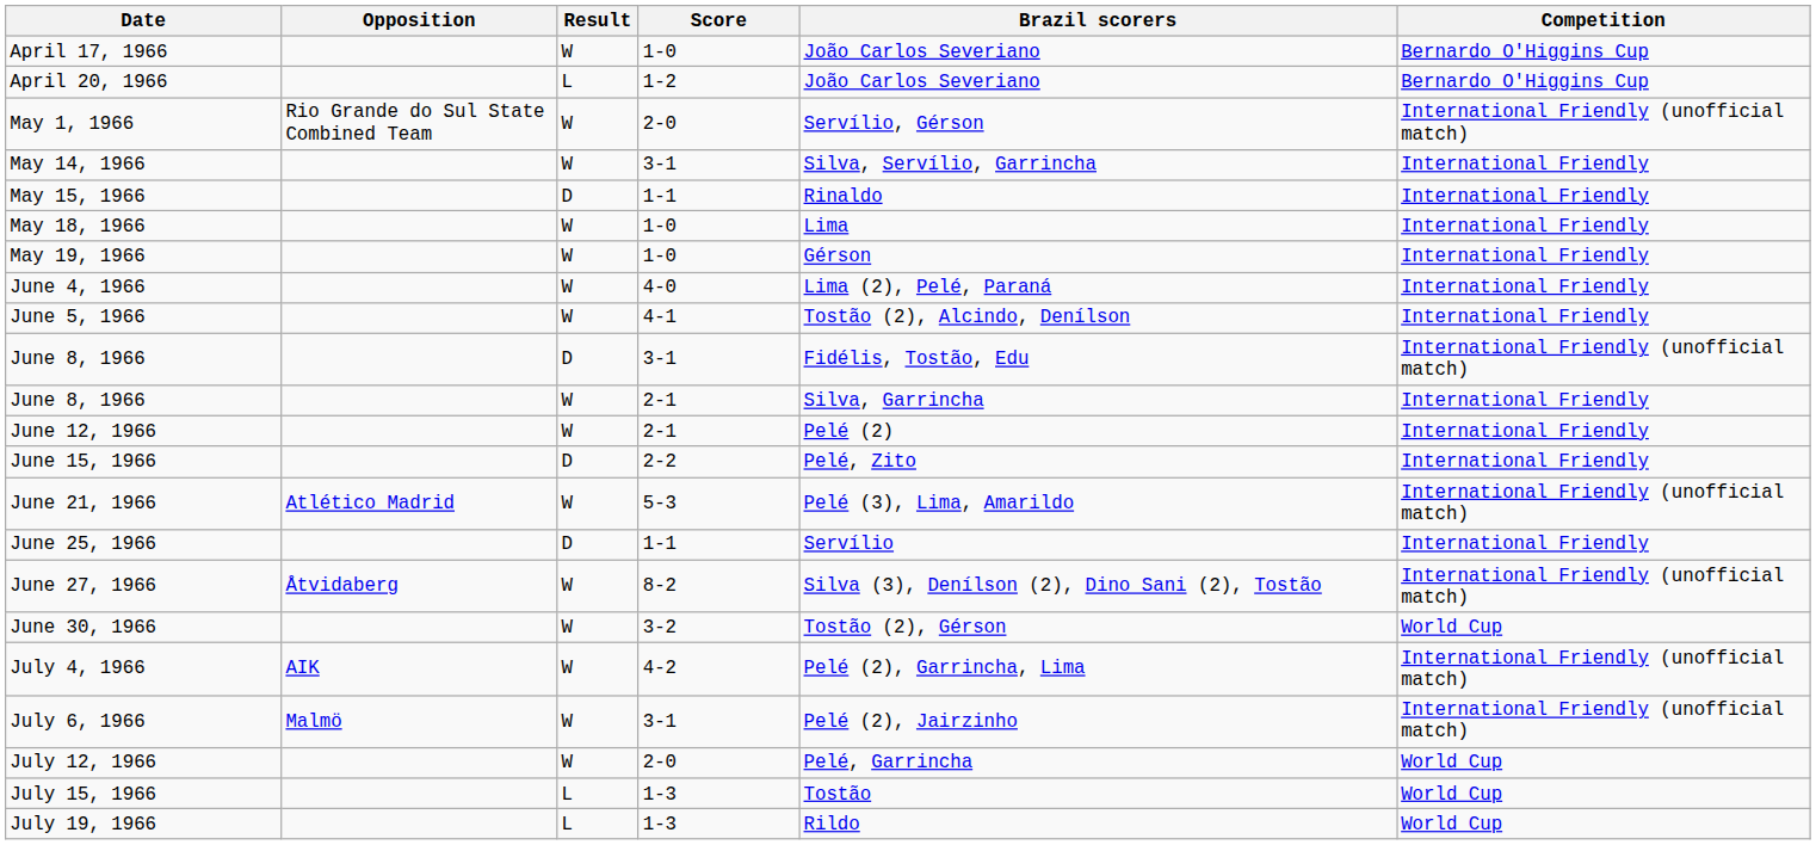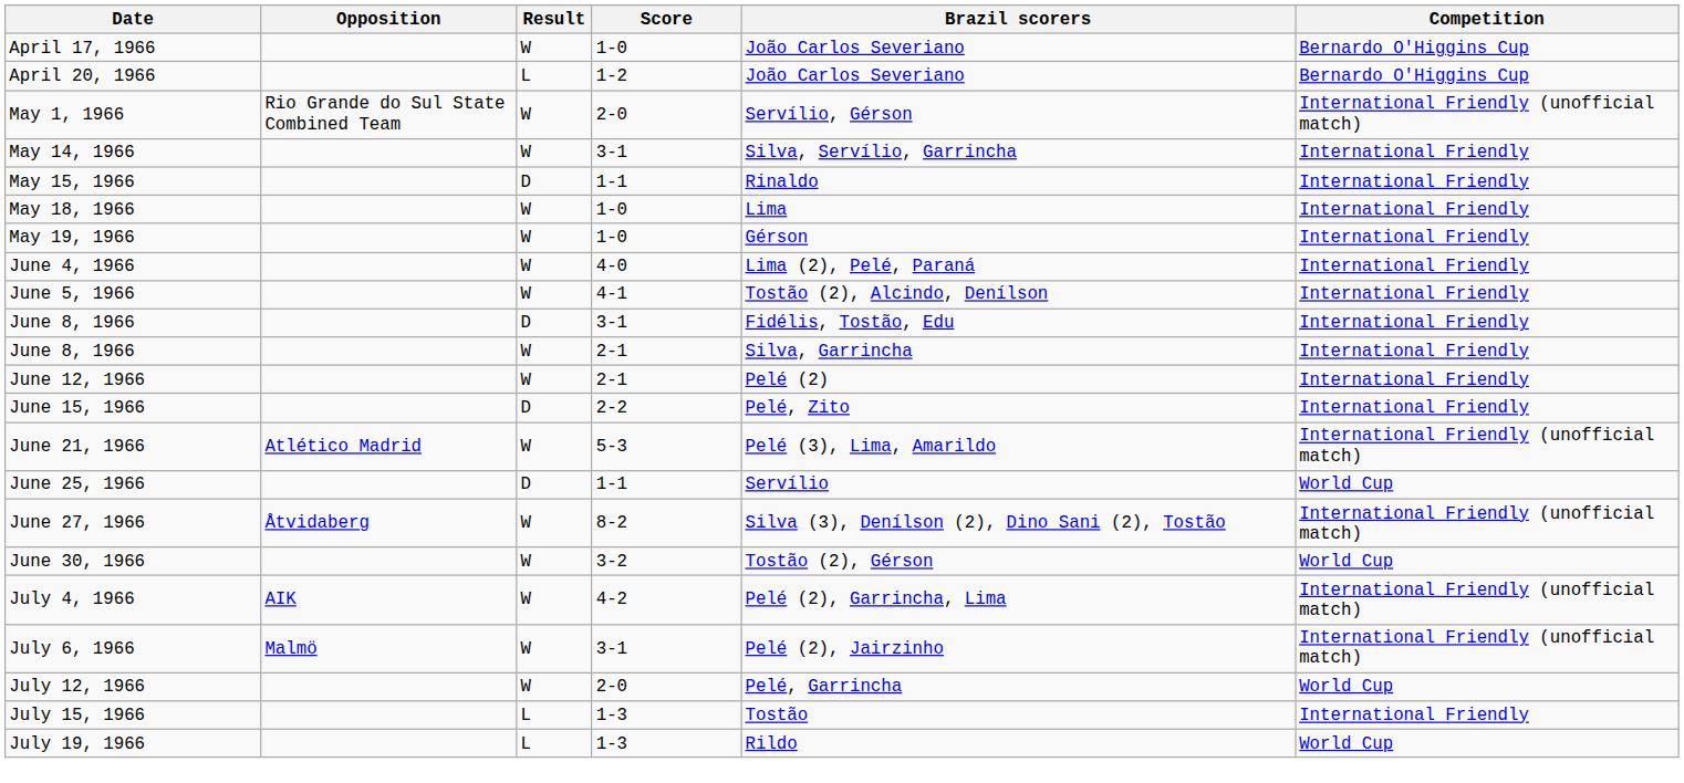June 8, 1966 / 3-1 | Competition: International Friendly (unofficial match) -> International Friendly
June 25, 1966 | Competition: International Friendly -> World Cup
July 15, 1966 | Competition: World Cup -> International Friendly
